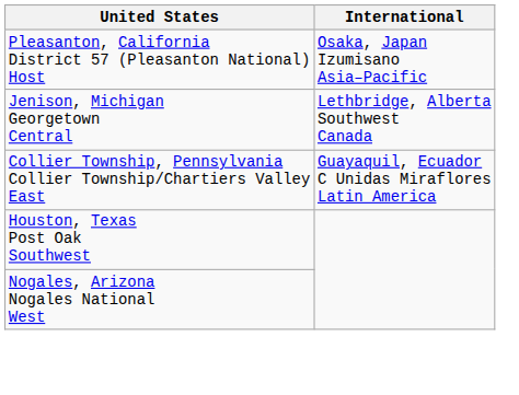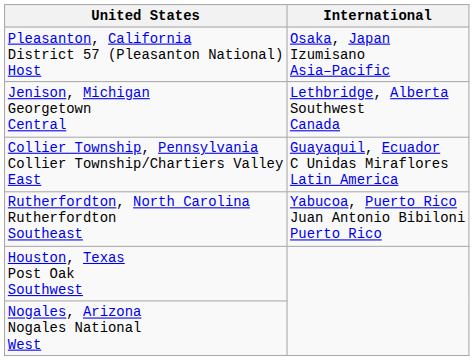+ row: Rutherfordton, North Carolina Rutherfordton Southeast | Yabucoa, Puerto Rico Juan Antonio Bibiloni Puerto Rico
